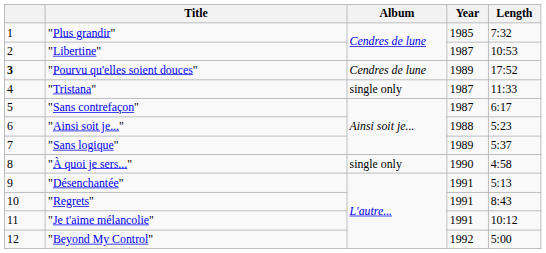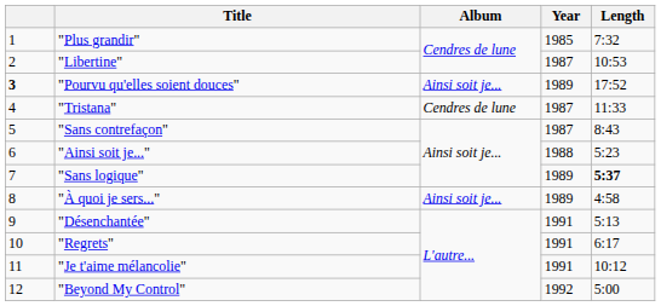"Pourvu qu'elles soient douces" | Album: Cendres de lune -> Ainsi soit je...
"Tristana" | Album: single only -> Cendres de lune
"Sans contrefaçon" | Length: 6:17 -> 8:43
"Sans logique" | Length: normal -> bold
"À quoi je sers..." | Album: single only -> Ainsi soit je...
"À quoi je sers..." | Year: 1990 -> 1989
"Regrets" | Length: 8:43 -> 6:17
